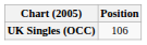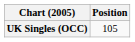UK Singles (OCC) | Position: 106 -> 105
